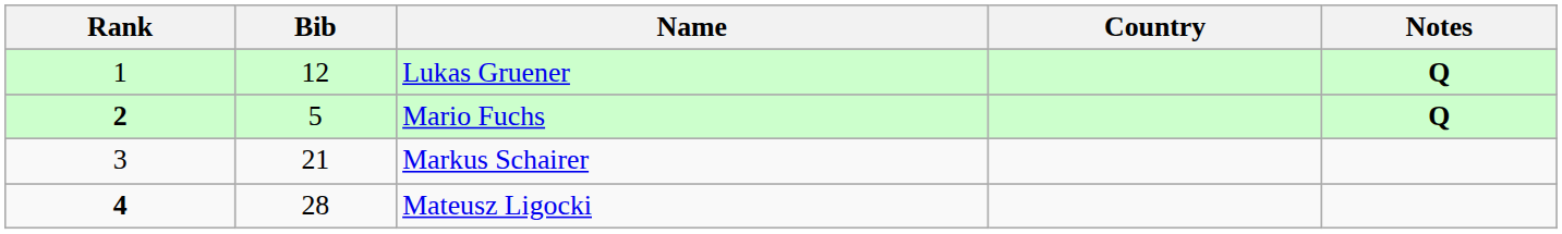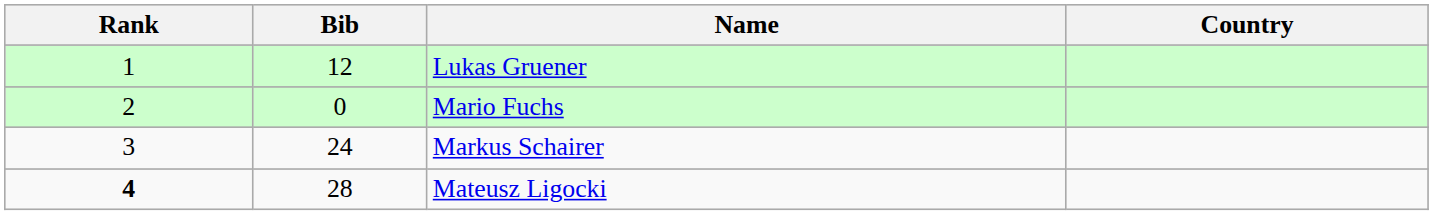- column: Notes | Q | Q
Mario Fuchs | Rank: bold -> normal
Mario Fuchs | Bib: 5 -> 0
Markus Schairer | Bib: 21 -> 24
